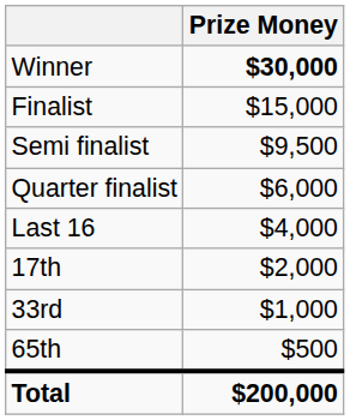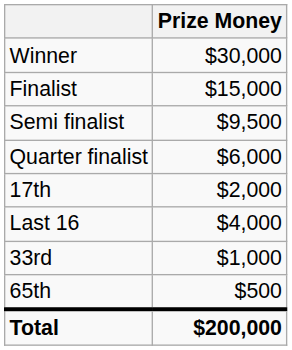Winner | Prize Money: bold -> normal
rows swapped: Last 16 <-> 17th
